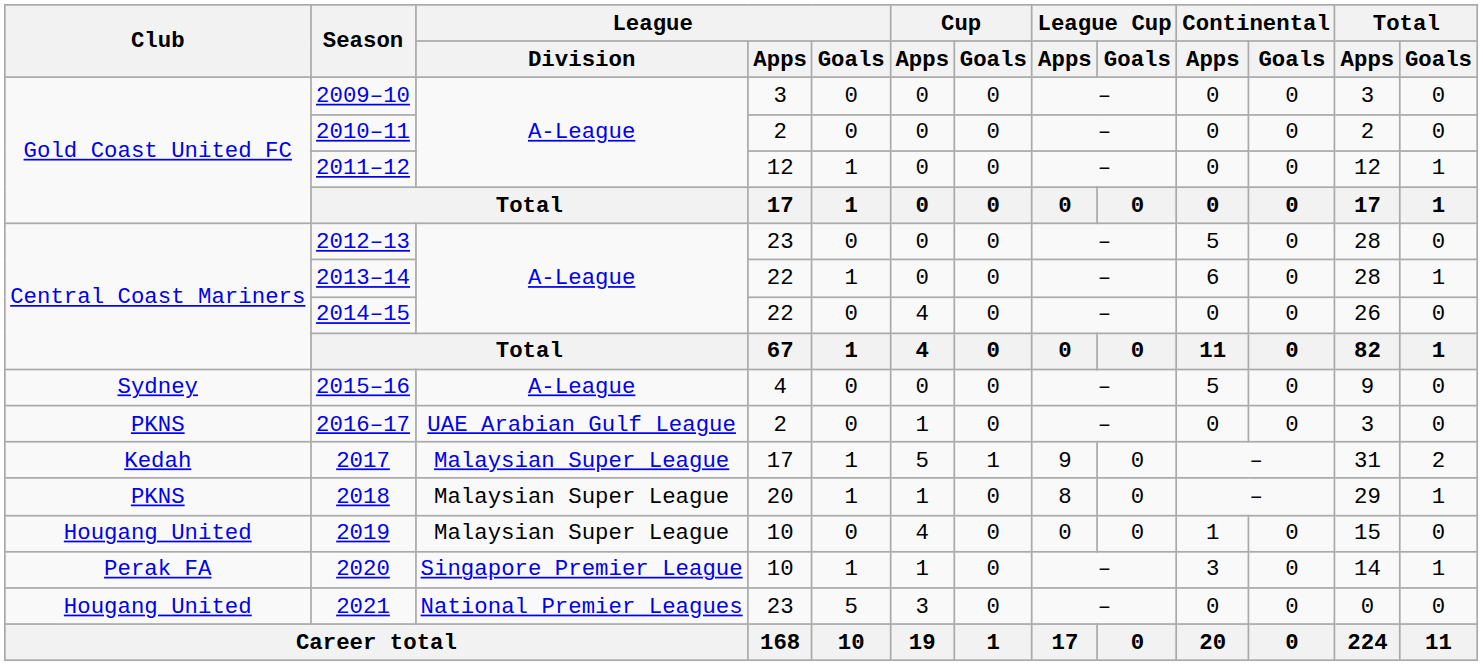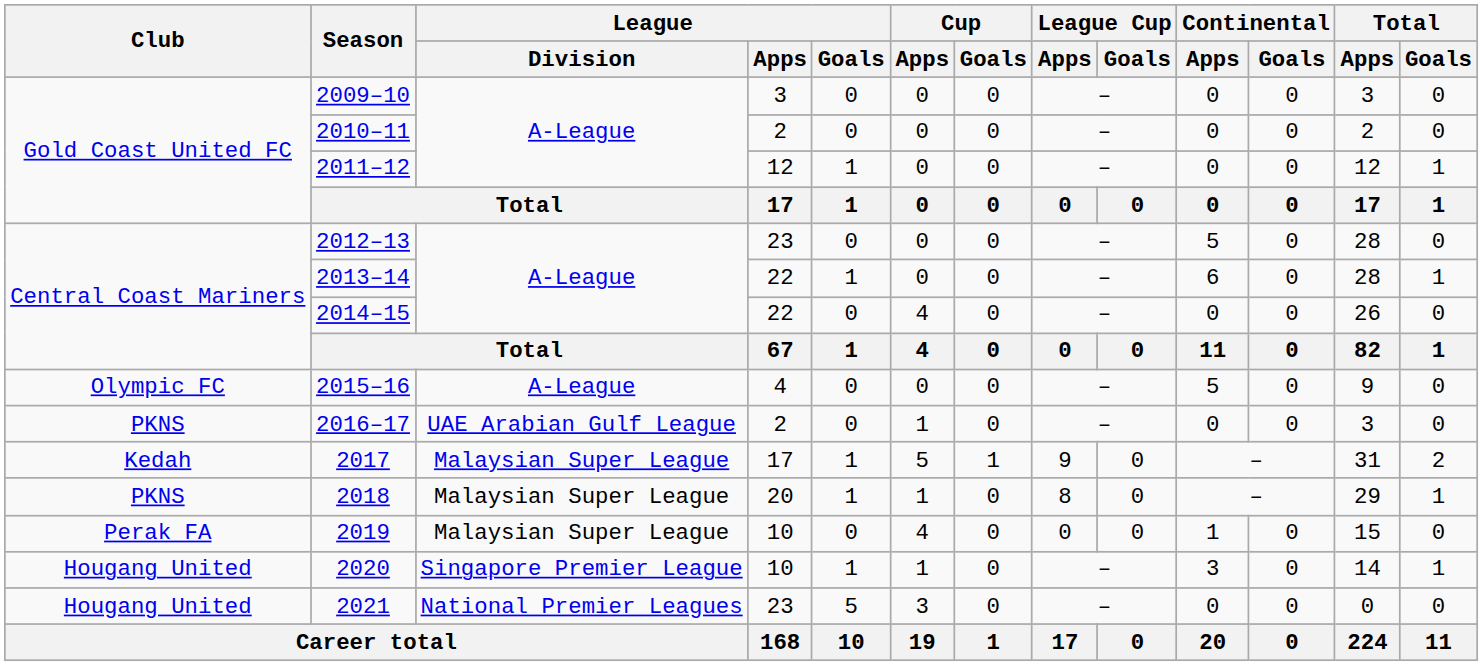2015–16 | Club: Sydney -> Olympic FC
2019 | Club: Hougang United -> Perak FA
2020 | Club: Perak FA -> Hougang United
